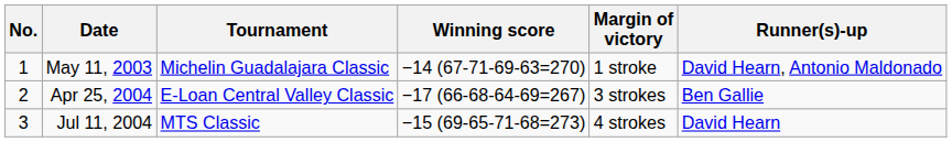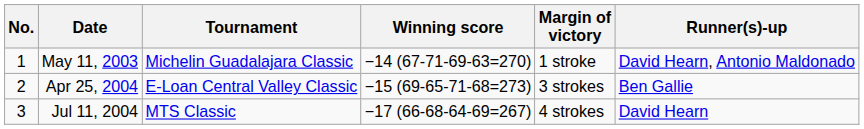Apr 25, 2004 | Winning score: −17 (66-68-64-69=267) -> −15 (69-65-71-68=273)
Jul 11, 2004 | Winning score: −15 (69-65-71-68=273) -> −17 (66-68-64-69=267)
